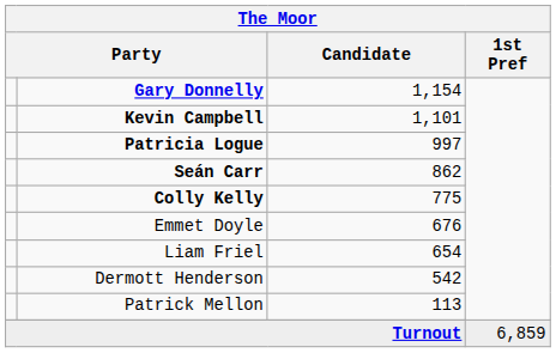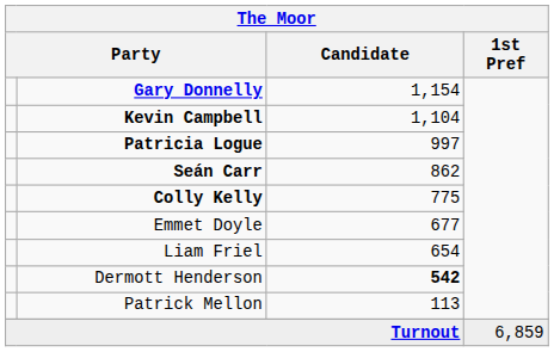Kevin Campbell | Candidate: 1,101 -> 1,104
Emmet Doyle | Candidate: 676 -> 677
Dermott Henderson | Candidate: normal -> bold
